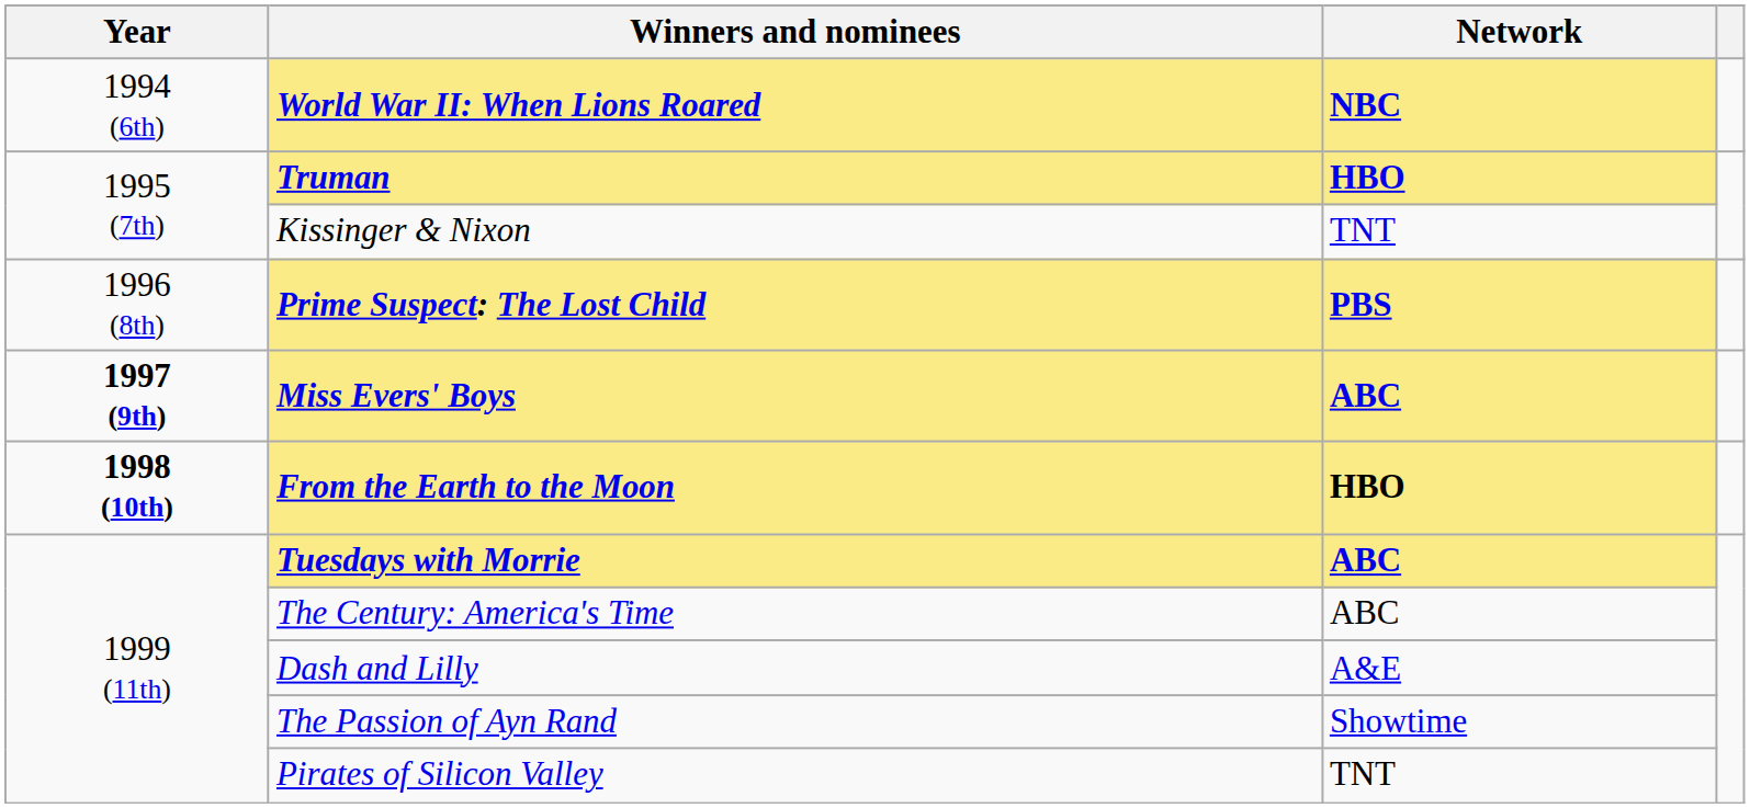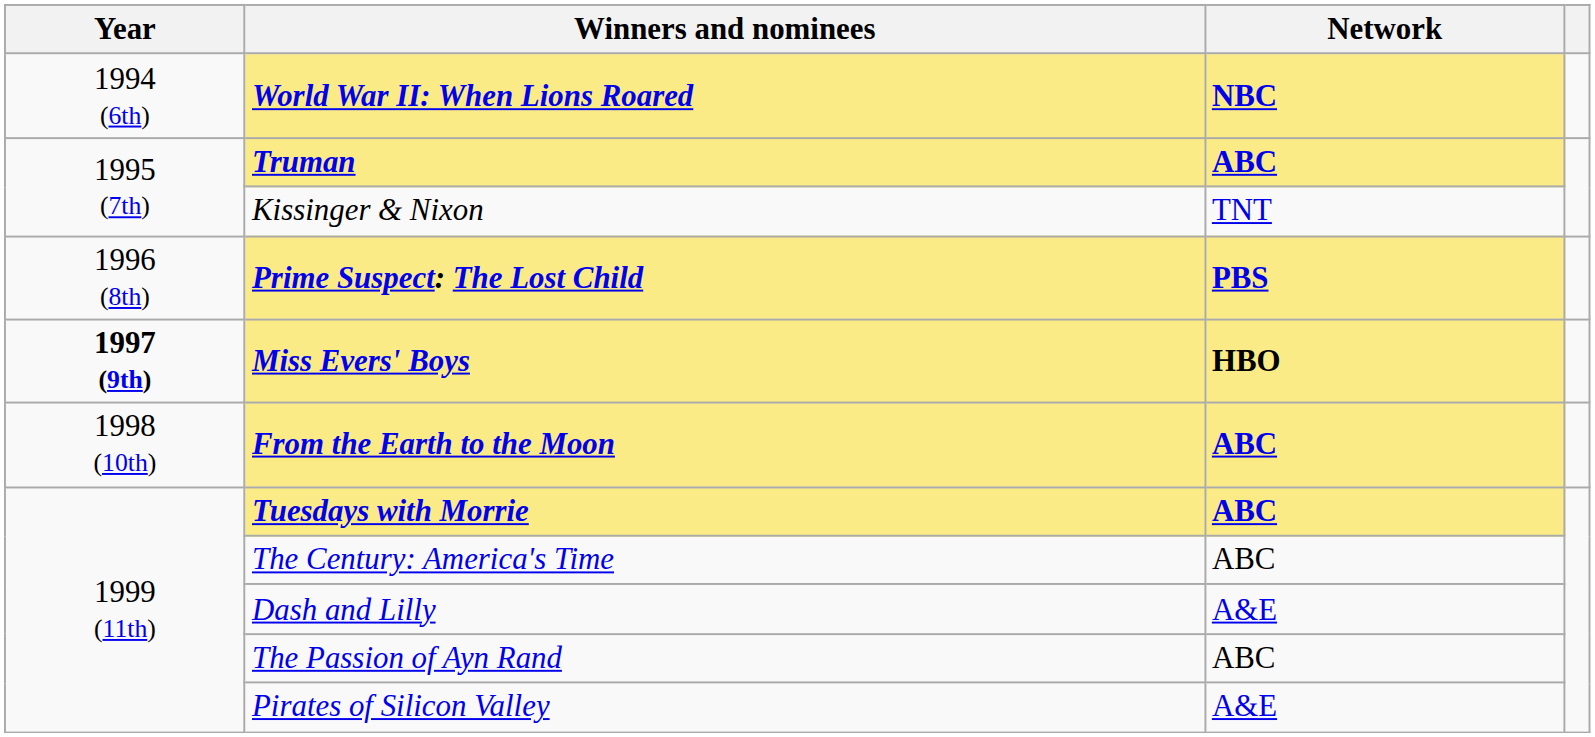Truman | Network: HBO -> ABC
Miss Evers' Boys | Network: ABC -> HBO
From the Earth to the Moon | Year: bold -> normal
From the Earth to the Moon | Network: HBO -> ABC
The Passion of Ayn Rand | Network: Showtime -> ABC
Pirates of Silicon Valley | Network: TNT -> A&E
